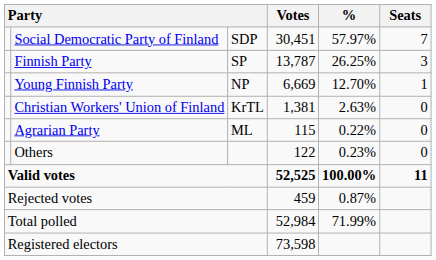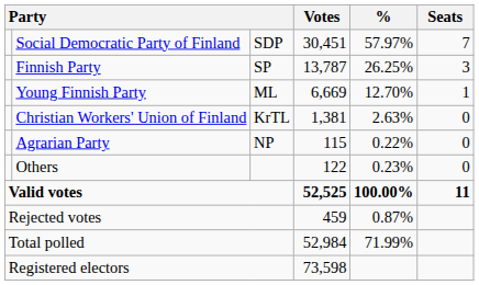Young Finnish Party | column 3: NP -> ML
Agrarian Party | column 3: ML -> NP
